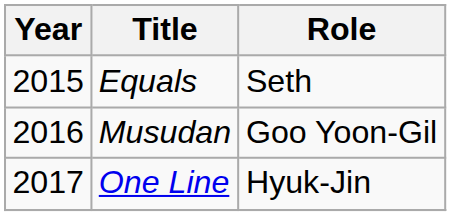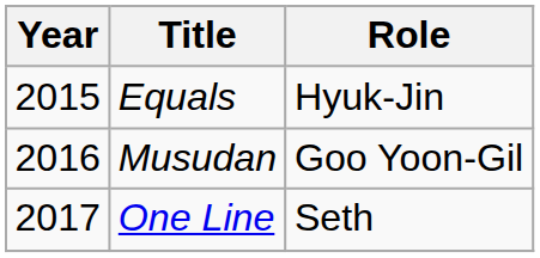Equals | Role: Seth -> Hyuk-Jin
One Line | Role: Hyuk-Jin -> Seth
